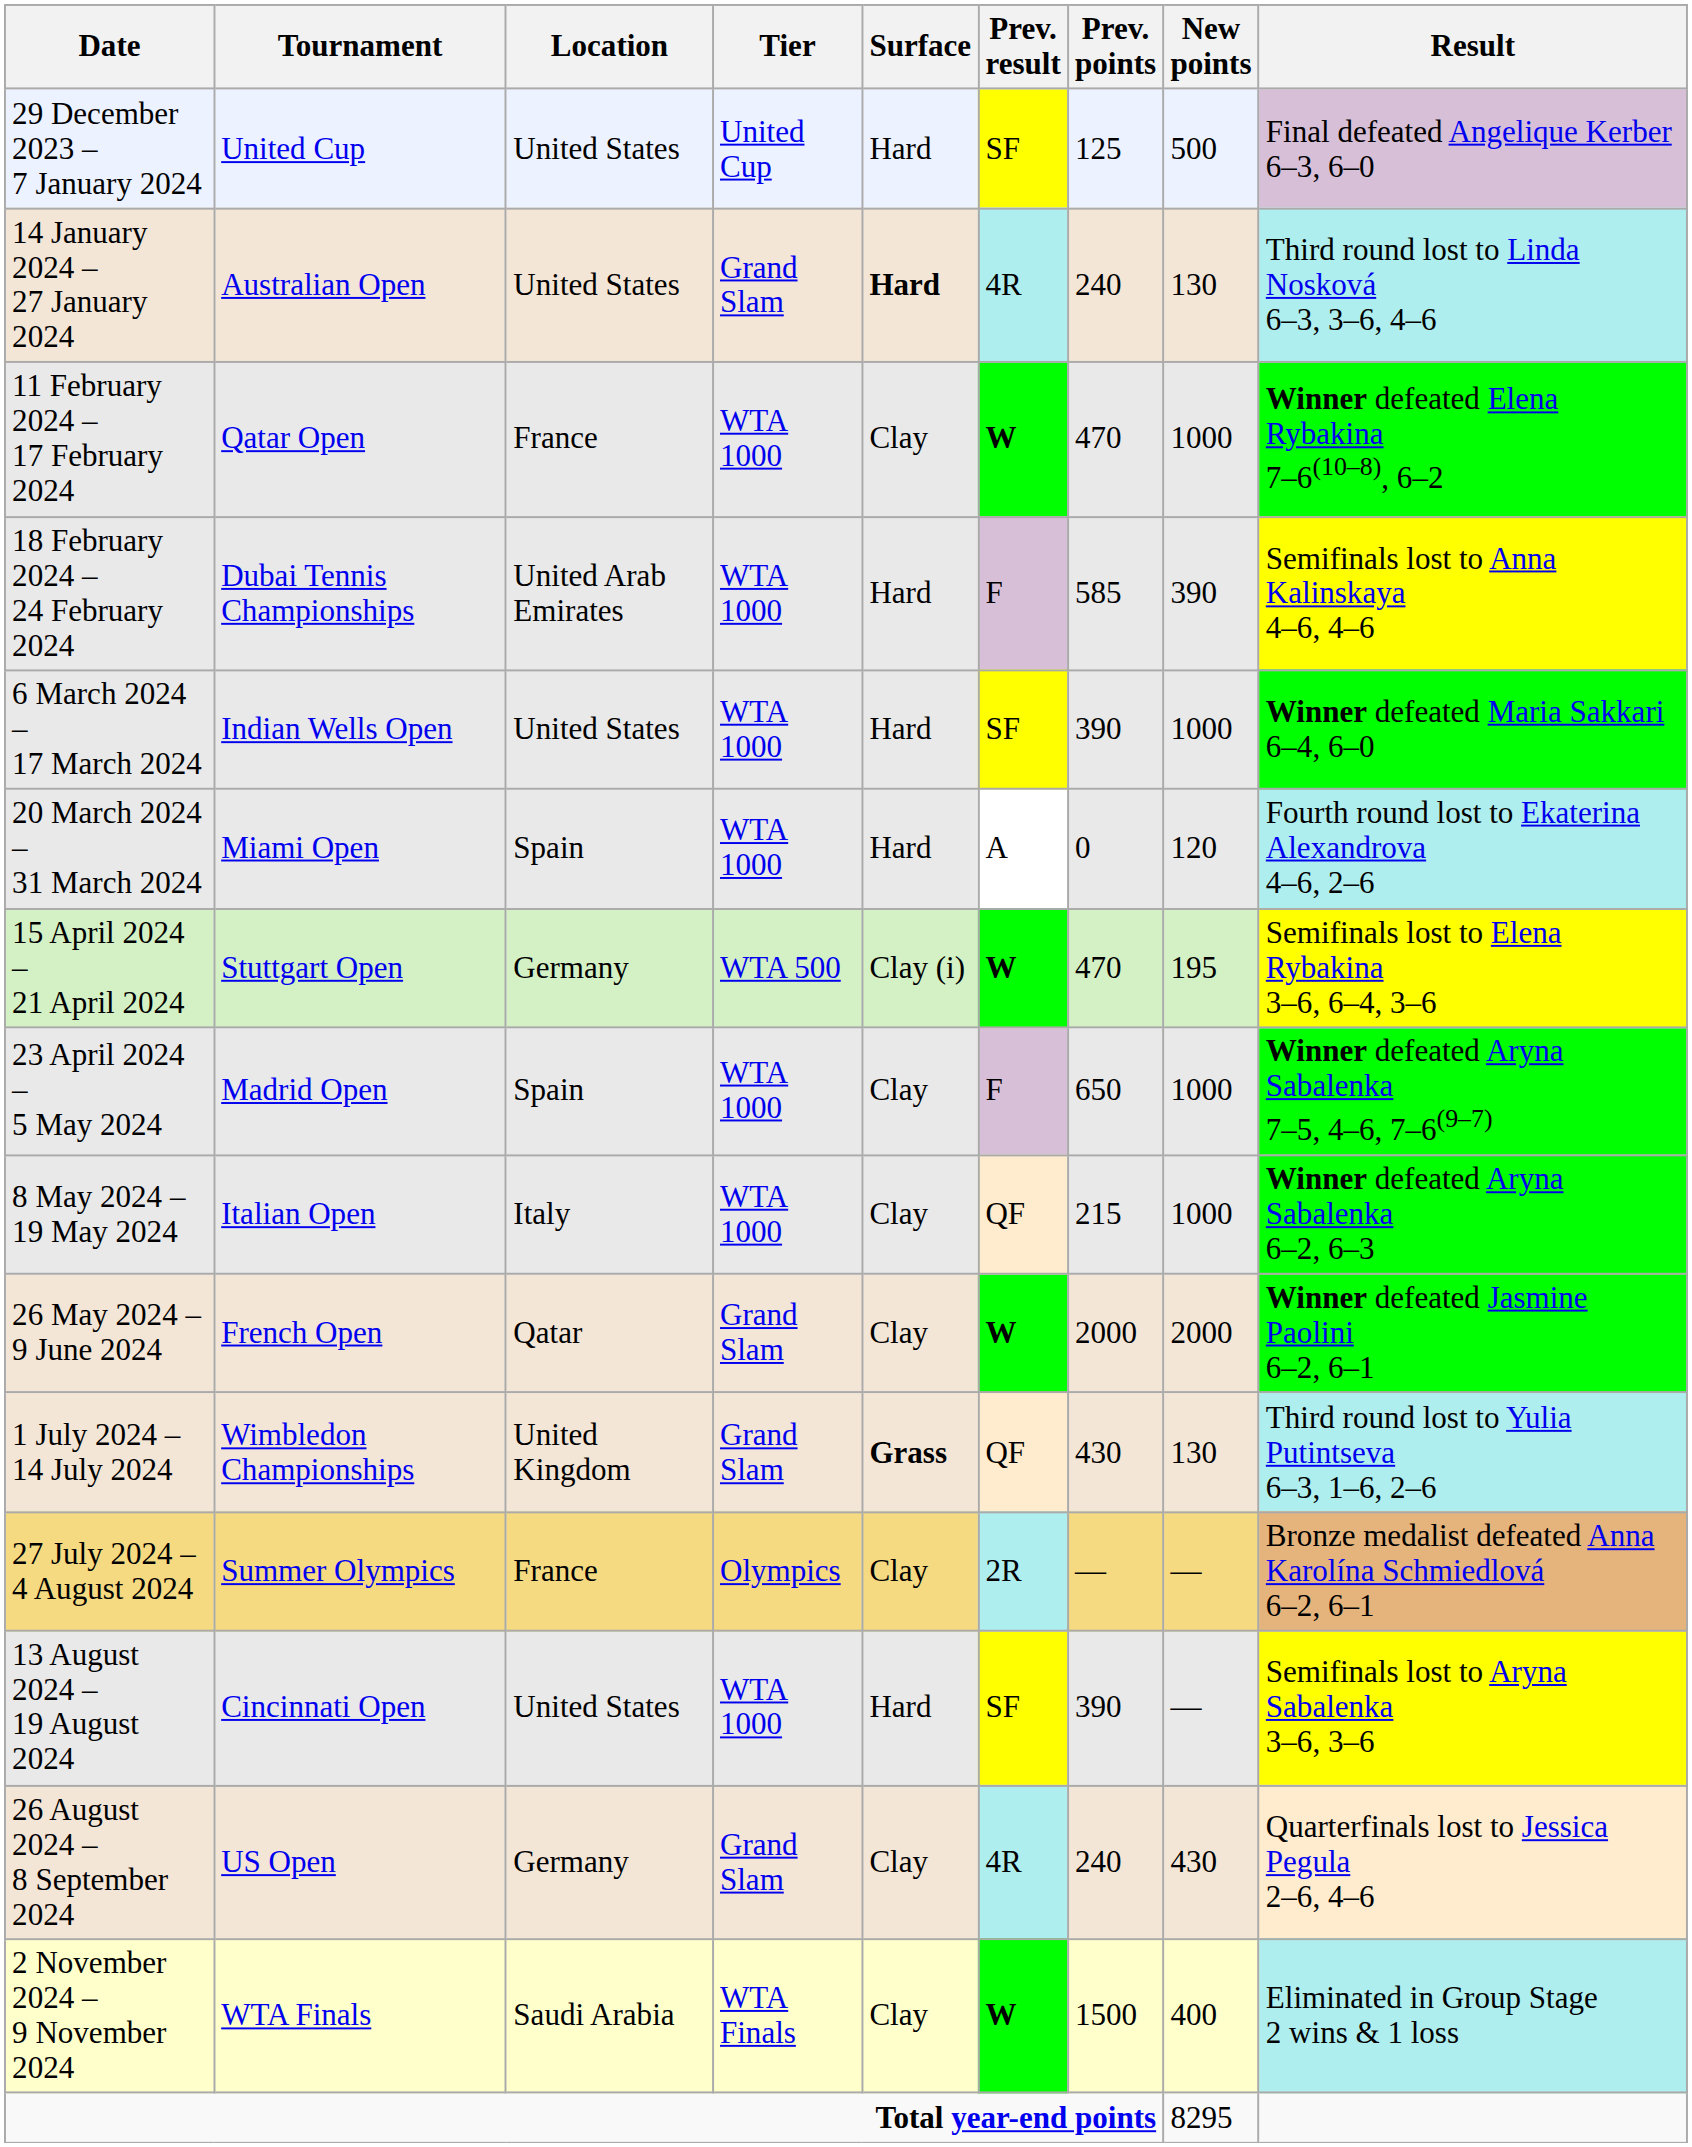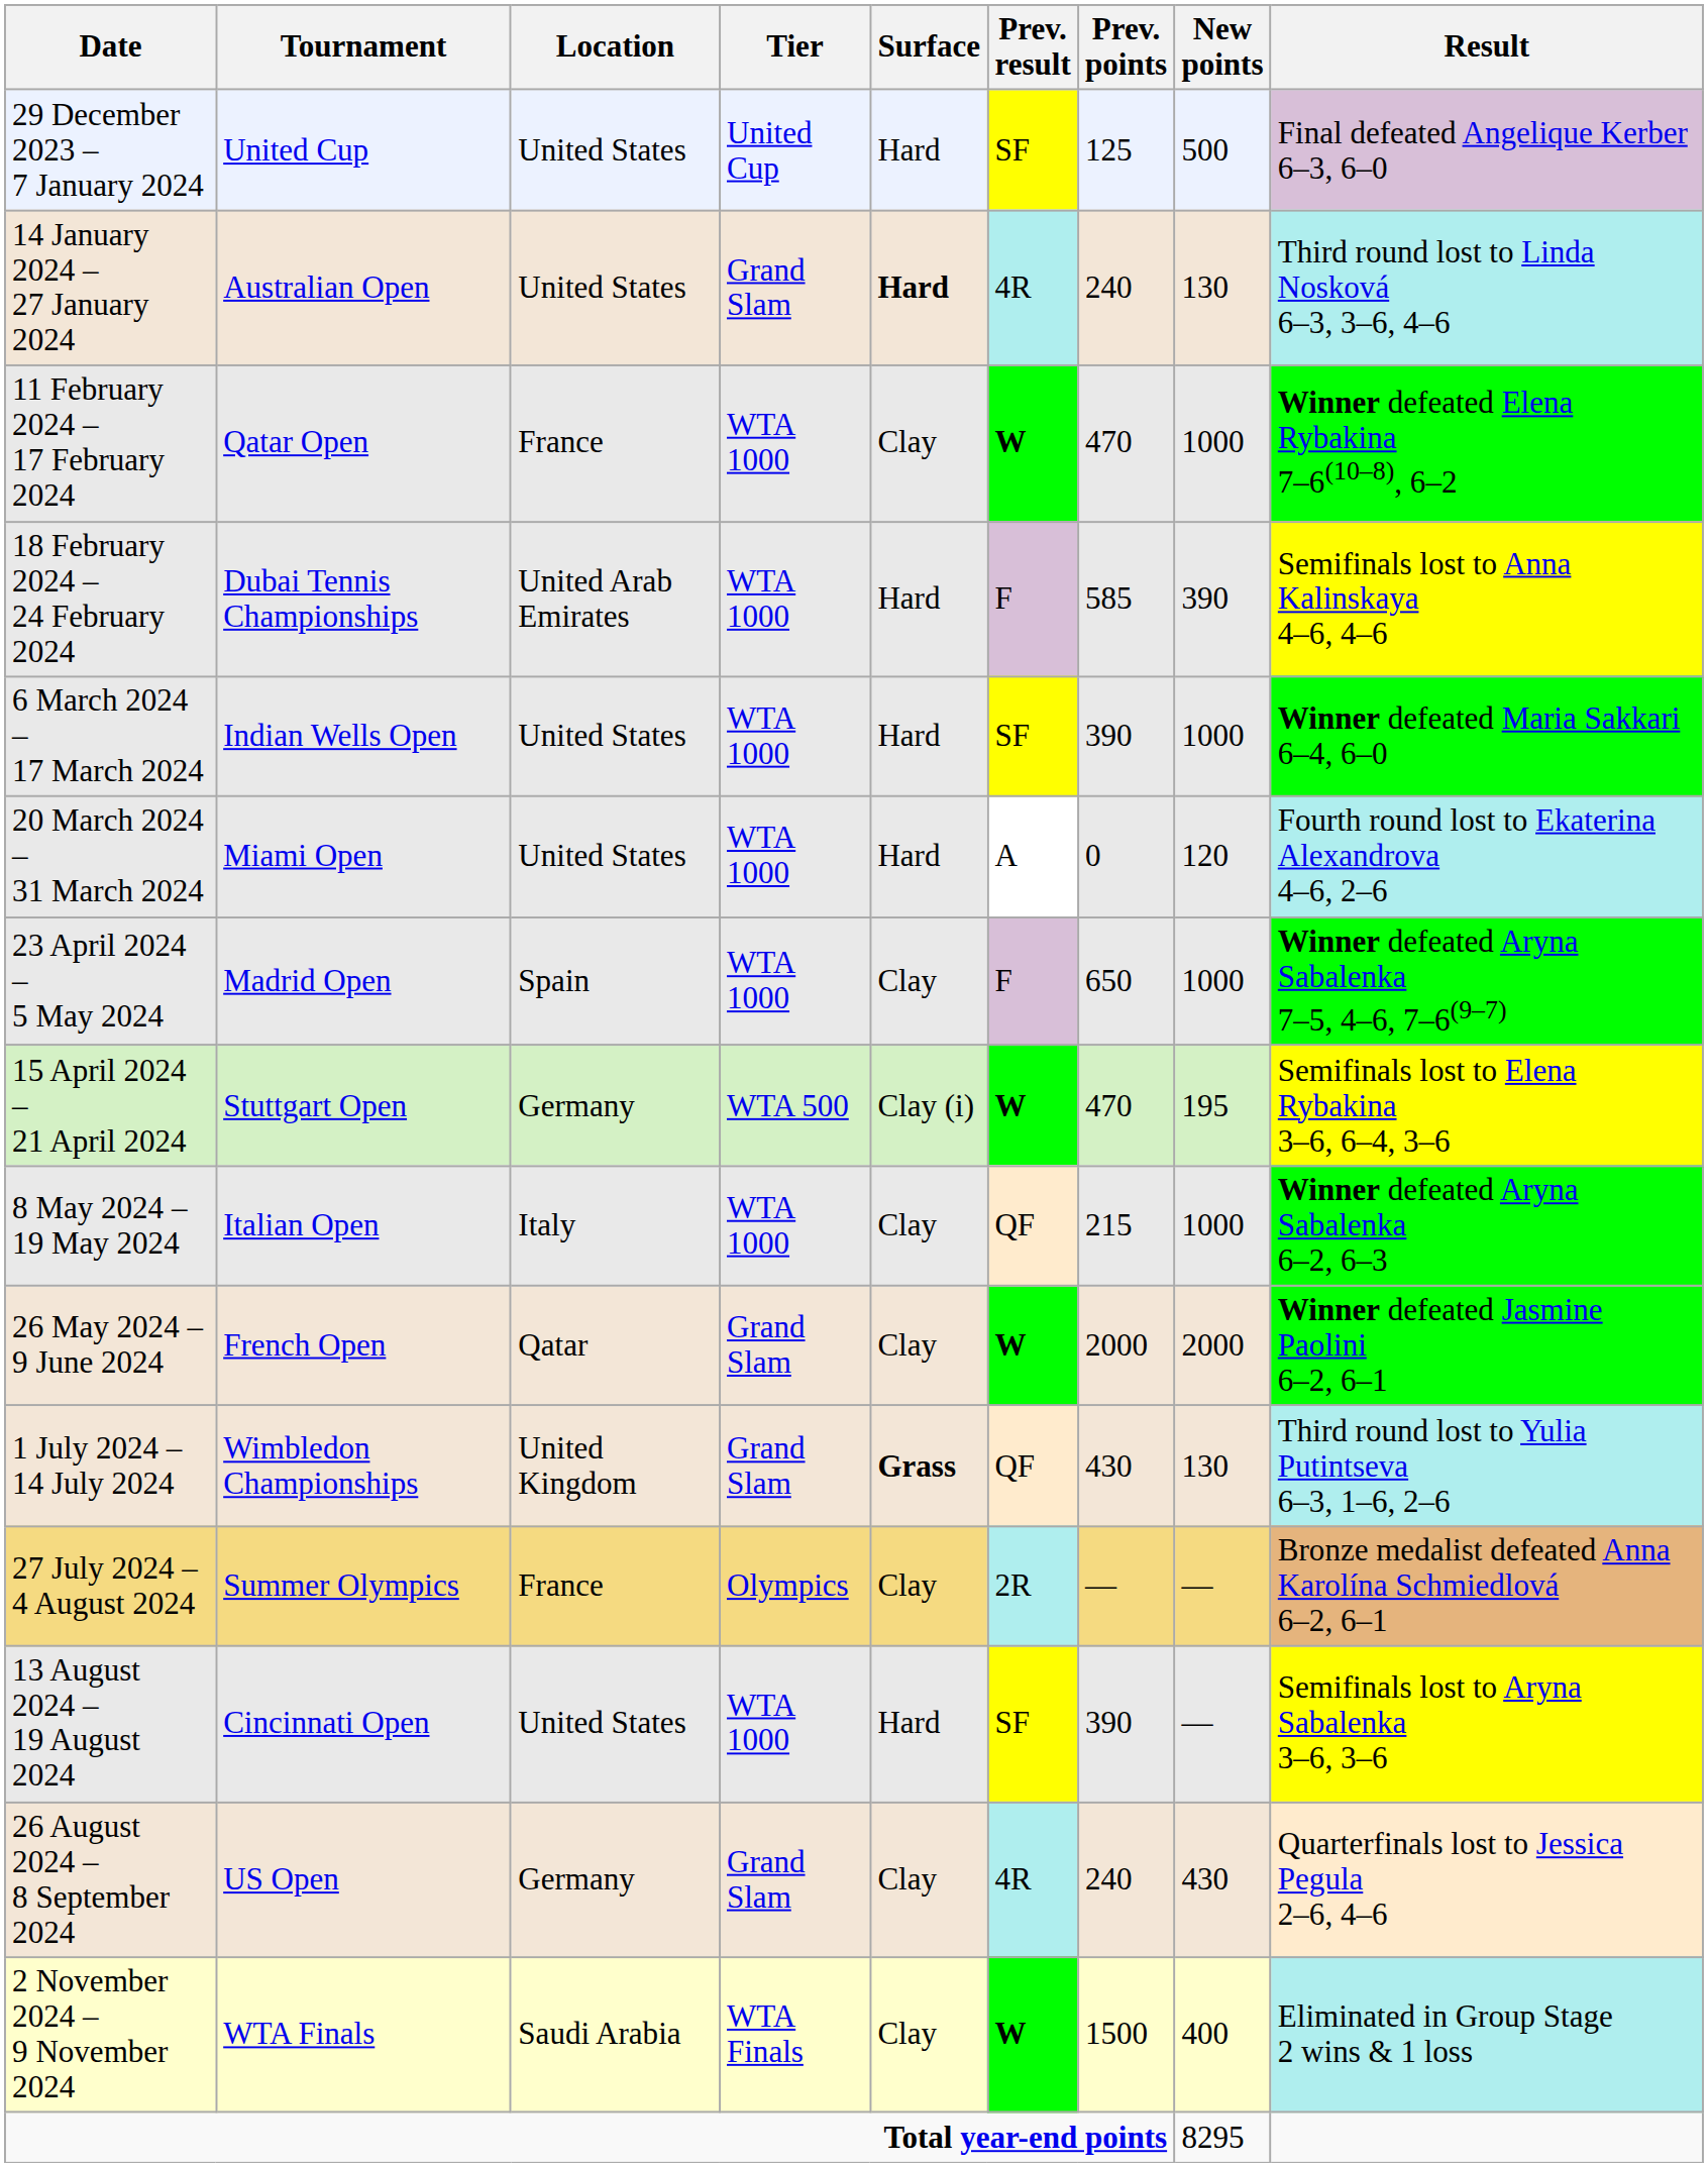20 March 2024 – 31 March 2024 | Location: Spain -> United States
rows swapped: 15 April 2024 – 21 April 2024 <-> 23 April 2024 – 5 May 2024
